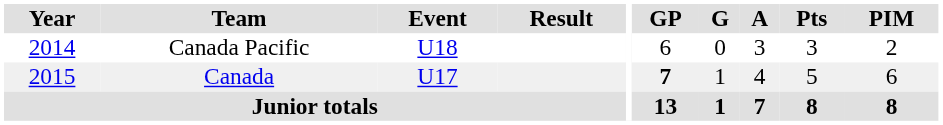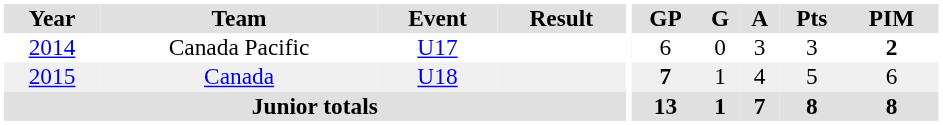Canada Pacific | Event: U18 -> U17
Canada Pacific | PIM: normal -> bold
Canada | Event: U17 -> U18
